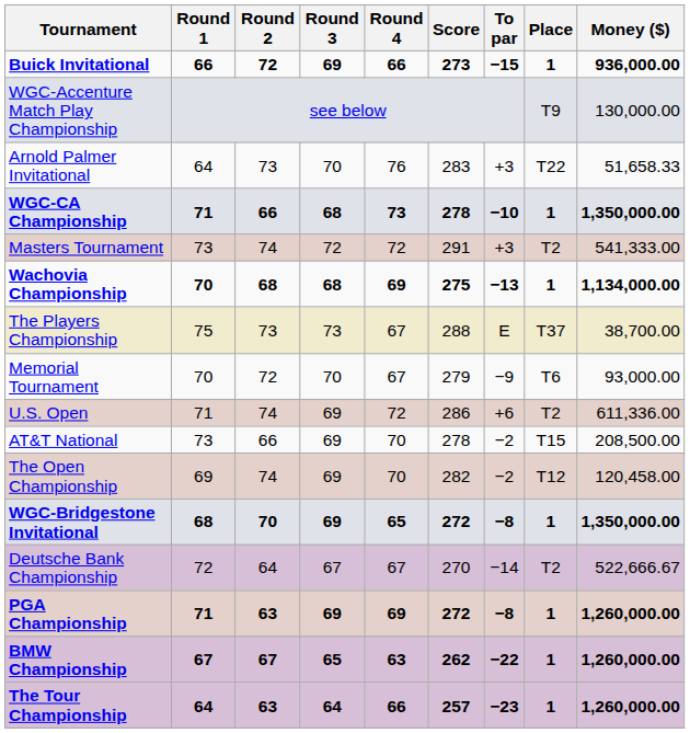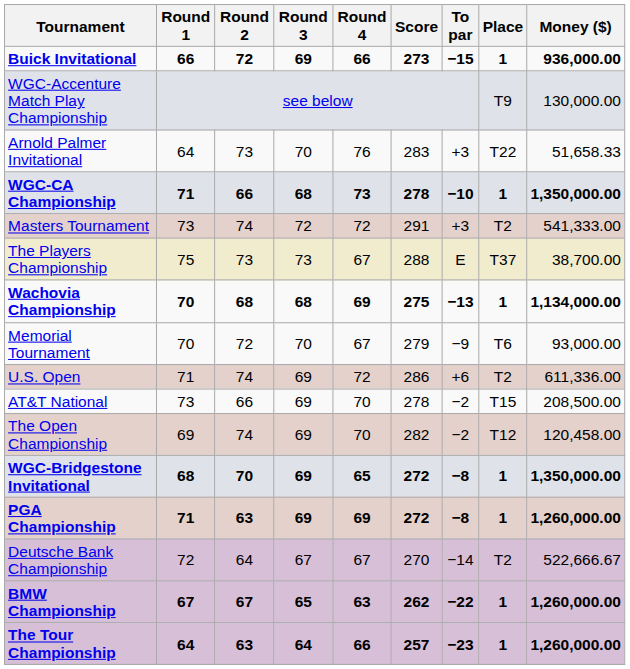rows swapped: Wachovia Championship <-> The Players Championship
rows swapped: PGA Championship <-> Deutsche Bank Championship
